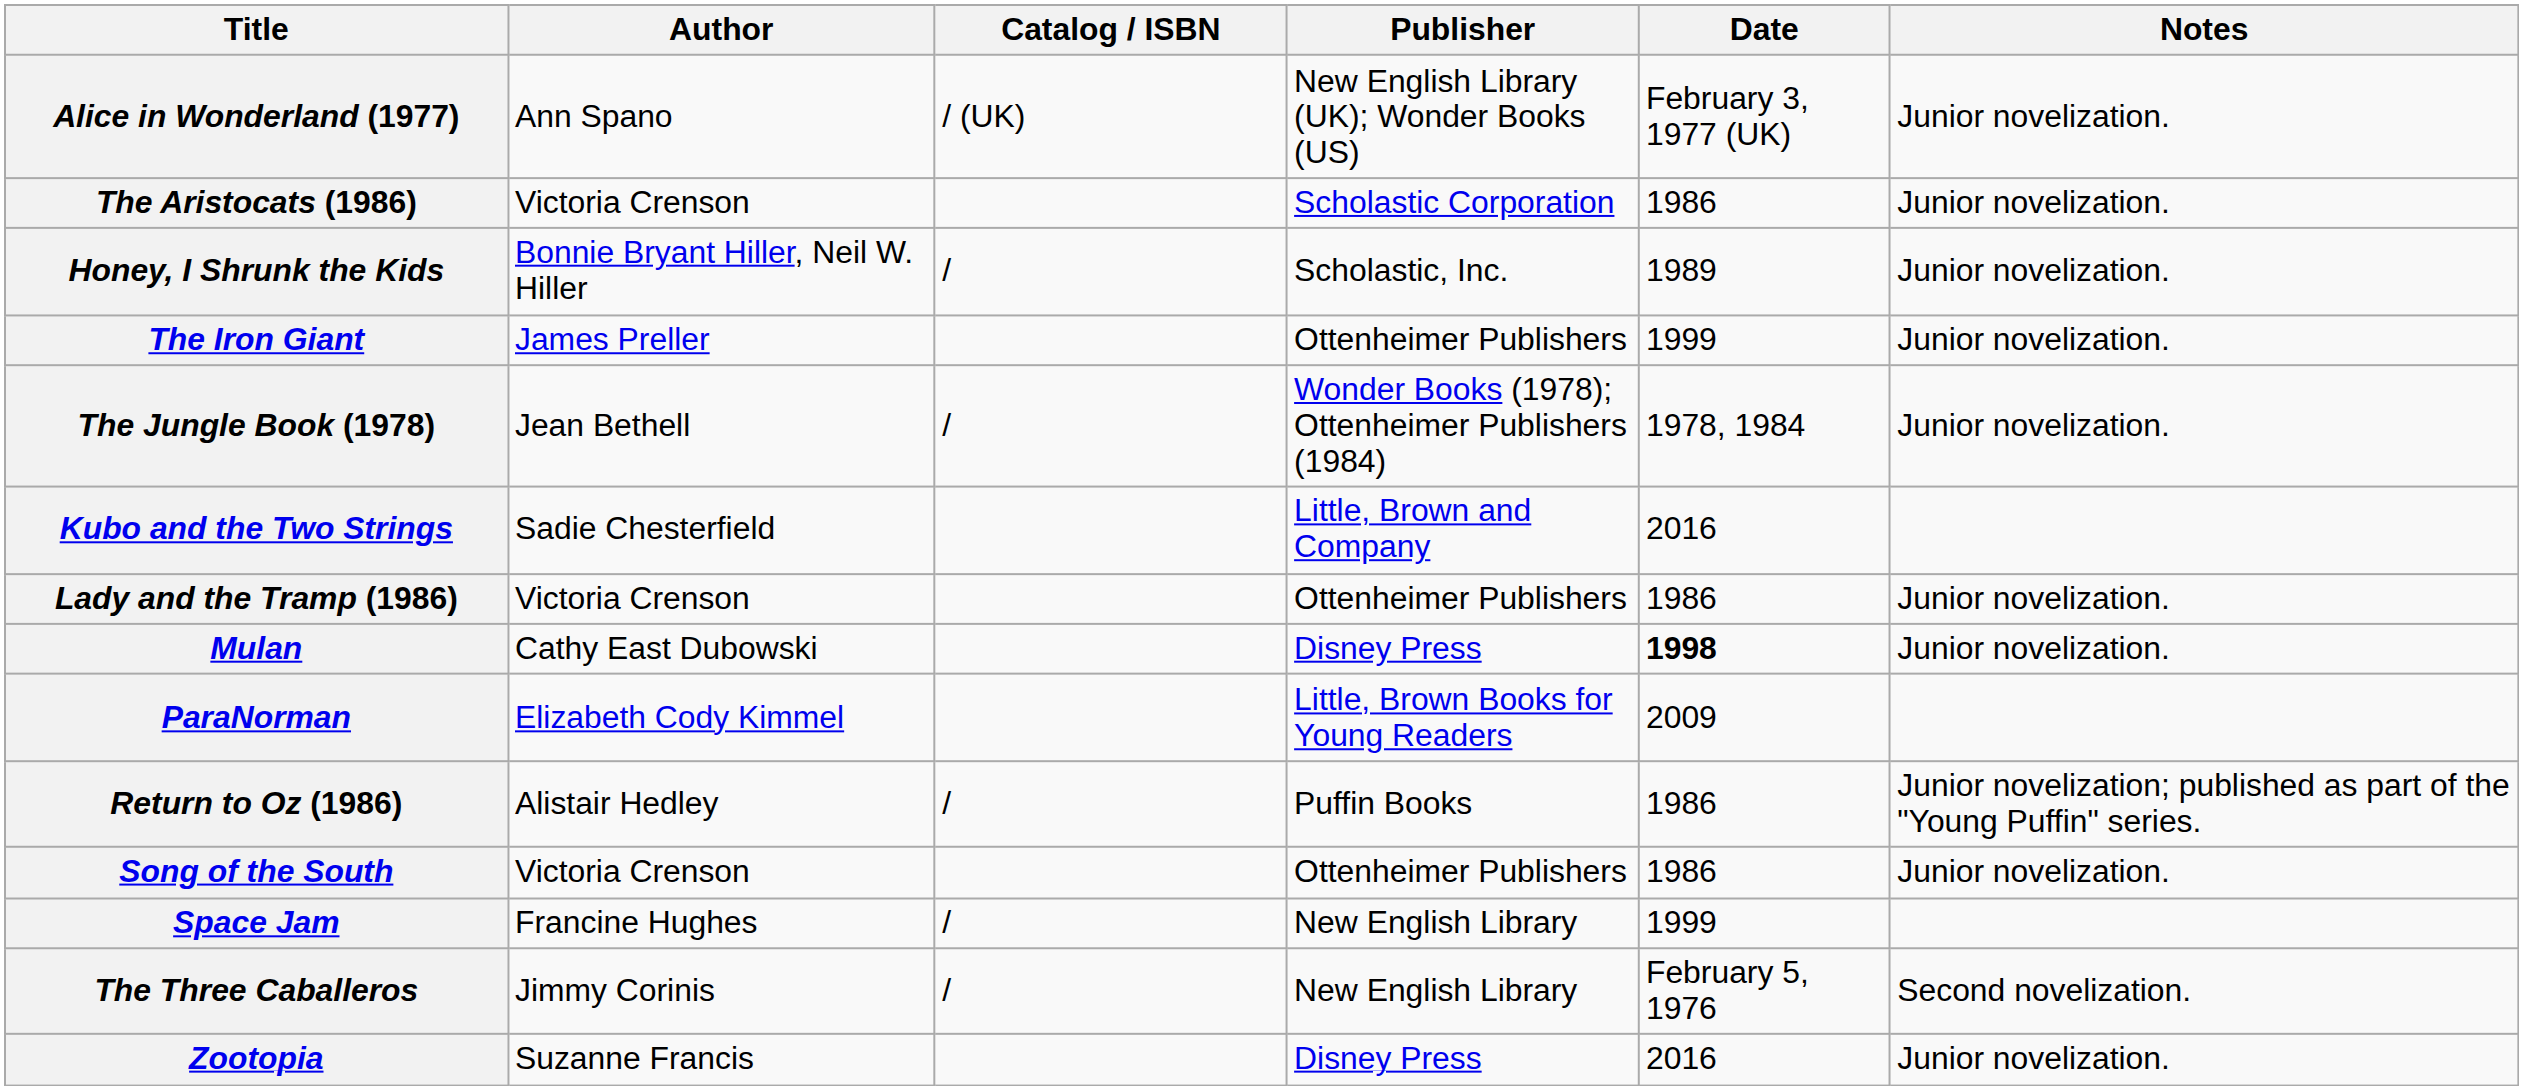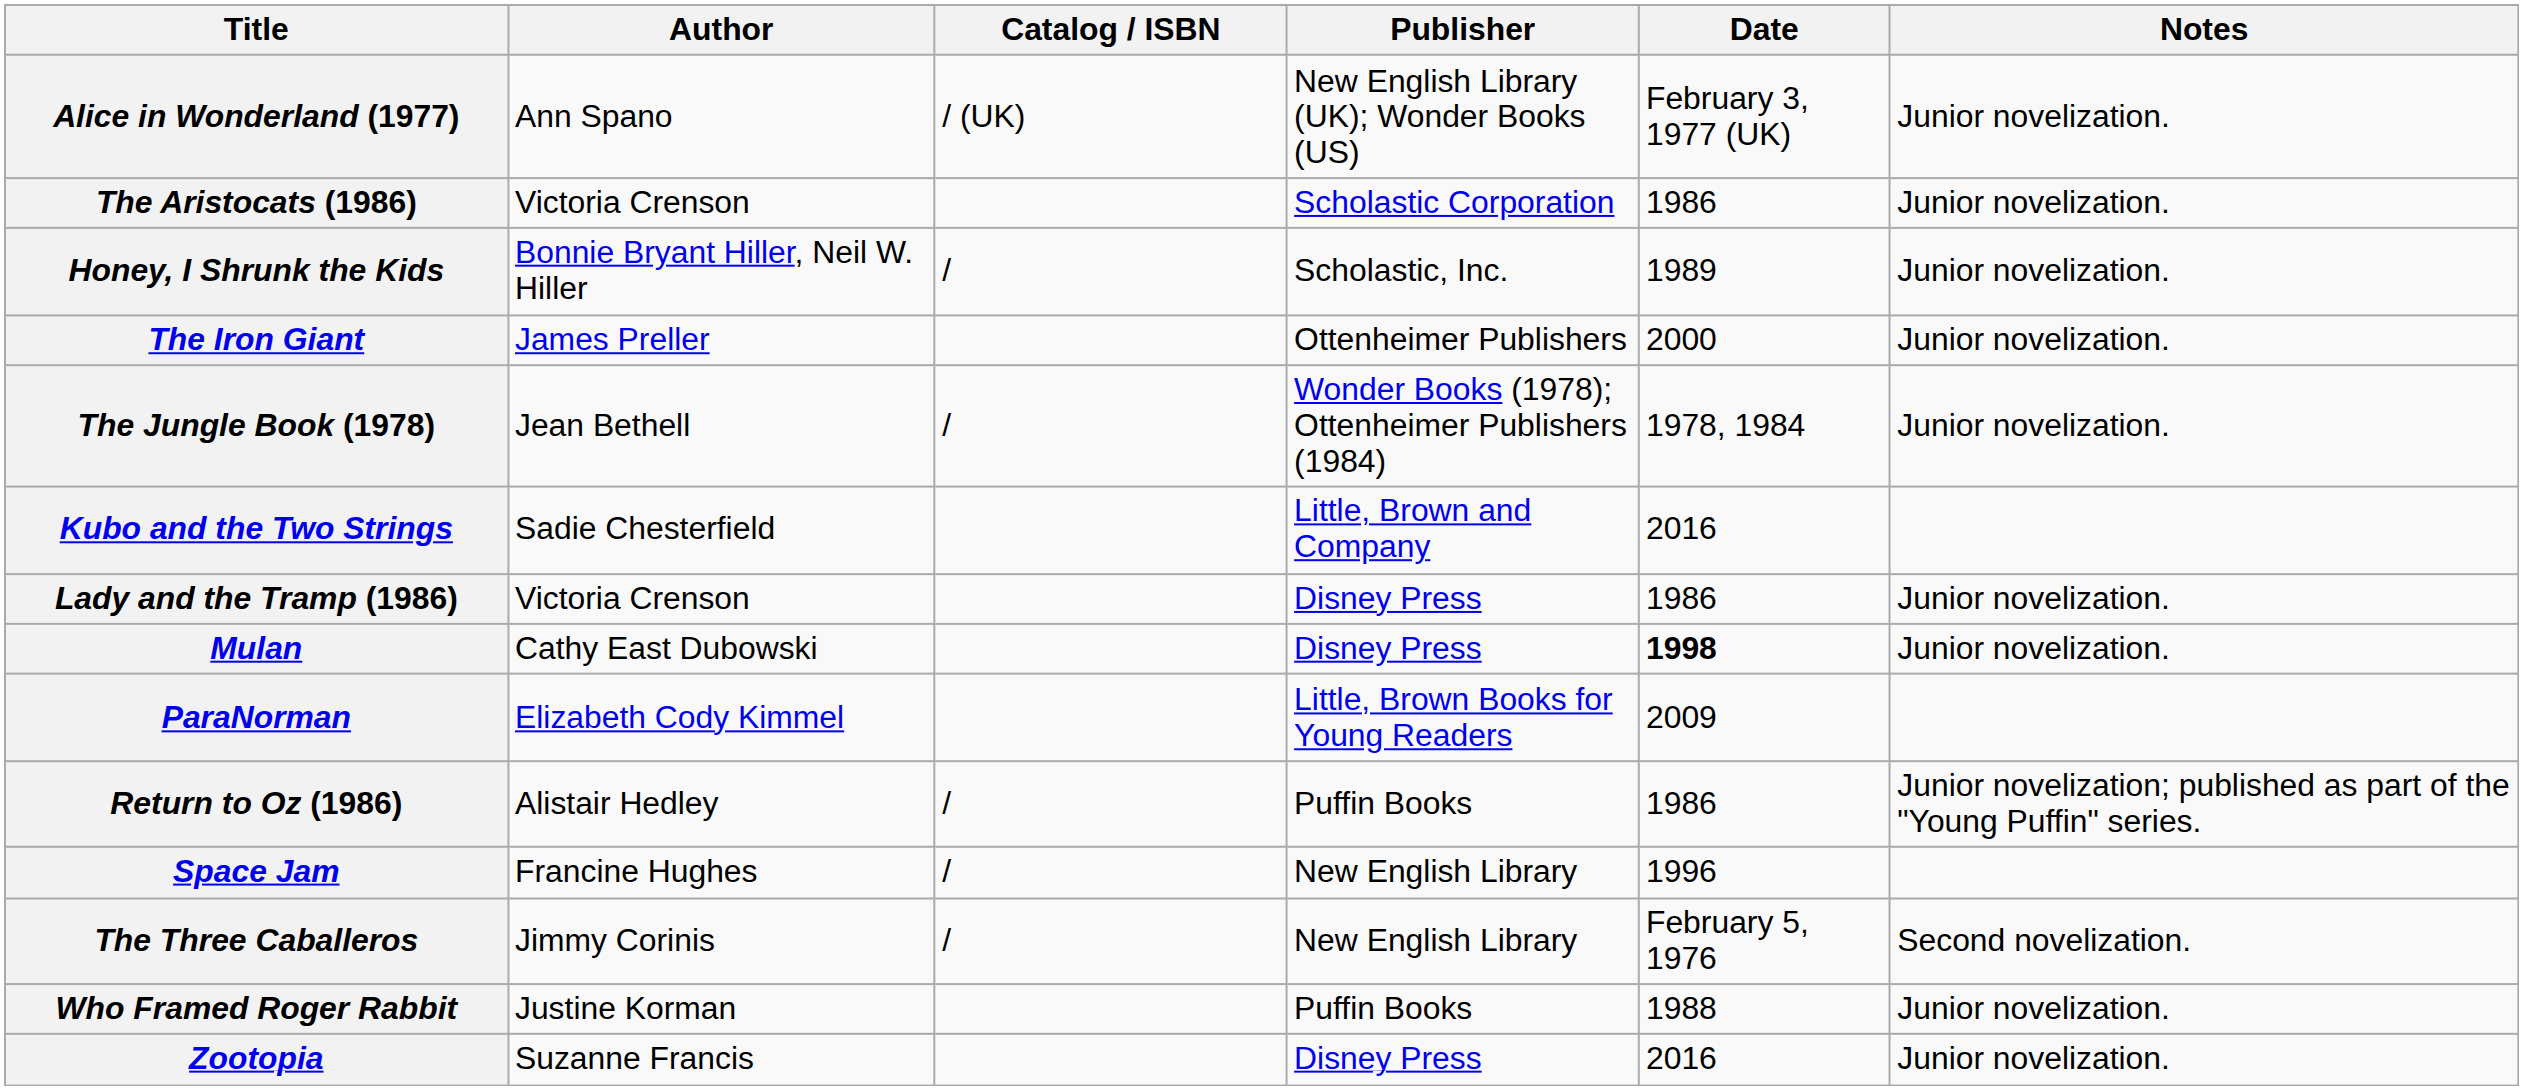The Iron Giant | Date: 1999 -> 2000
Lady and the Tramp (1986) | Publisher: Ottenheimer Publishers -> Disney Press
- row: Song of the South | Victoria Crenson | Ottenheimer Publishers | 1986 | Junior novelization.
Space Jam | Date: 1999 -> 1996
+ row: Who Framed Roger Rabbit | Justine Korman | Puffin Books | 1988 | Junior novelization.
